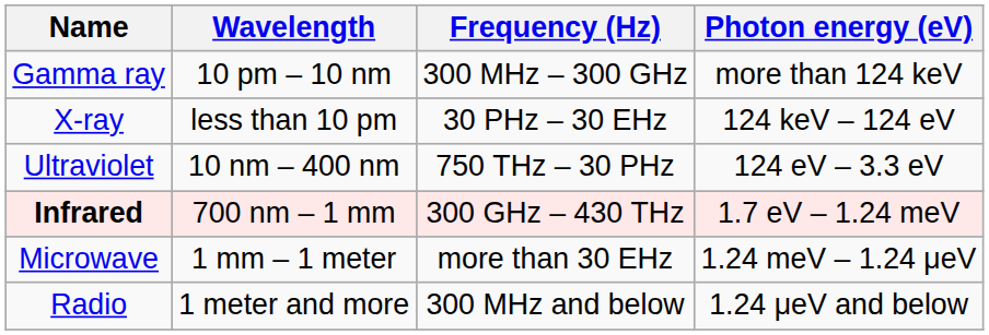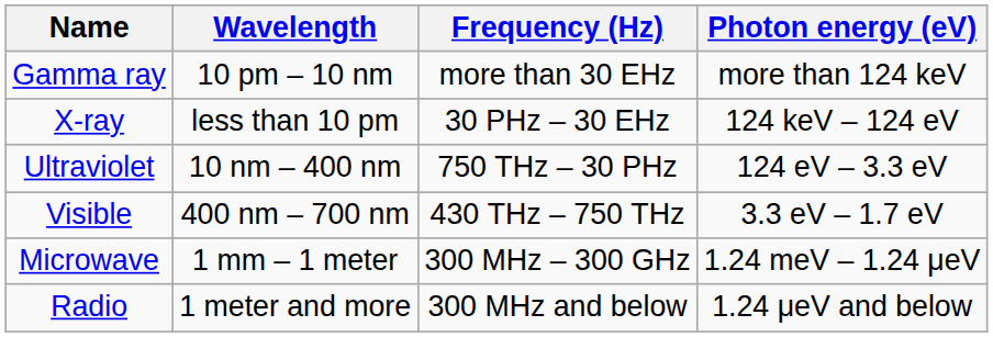Gamma ray | Frequency (Hz): 300 MHz – 300 GHz -> more than 30 EHz
+ row: Visible | 400 nm – 700 nm | 430 THz – 750 THz | 3.3 eV – 1.7 eV
- row: Infrared | 700 nm – 1 mm | 300 GHz – 430 THz | 1.7 eV – 1.24 meV
Microwave | Frequency (Hz): more than 30 EHz -> 300 MHz – 300 GHz
